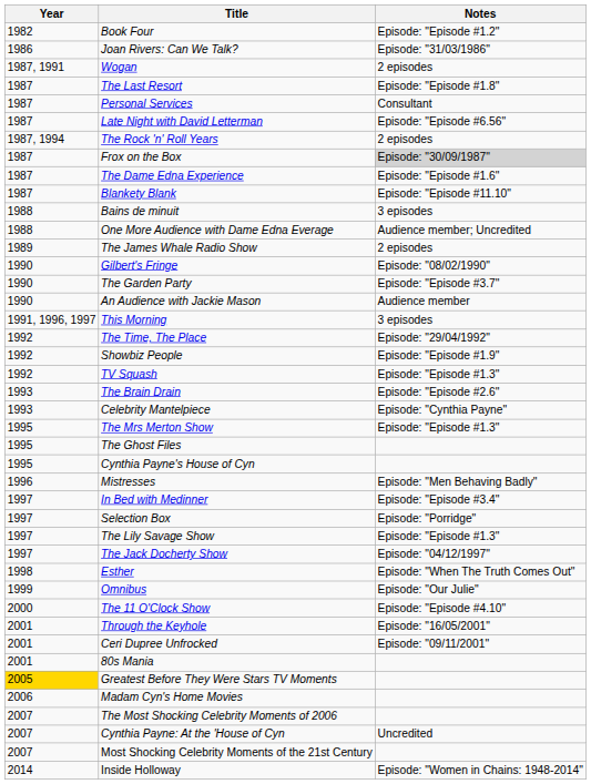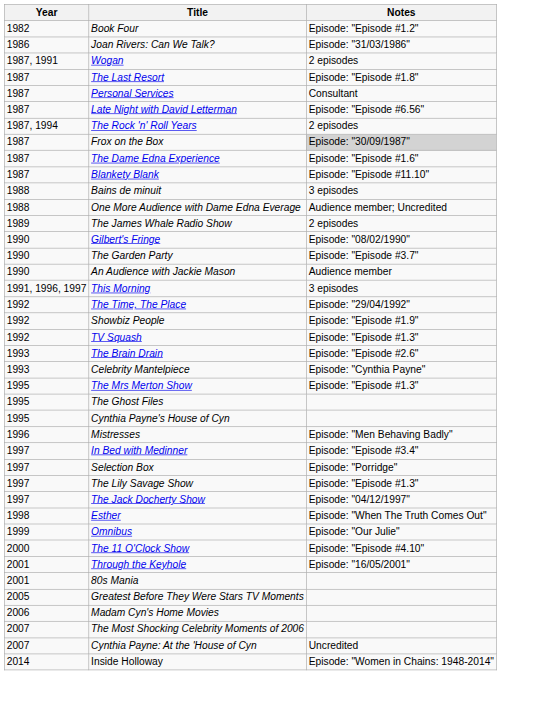- row: 2001 | Ceri Dupree Unfrocked | Episode: "09/11/2001"
Greatest Before They Were Stars TV Moments | Year: gold background -> no background
- row: 2007 | Most Shocking Celebrity Moments of the 21st Century
